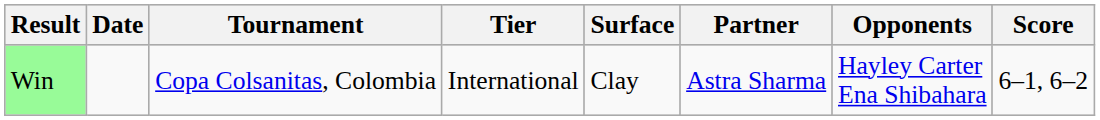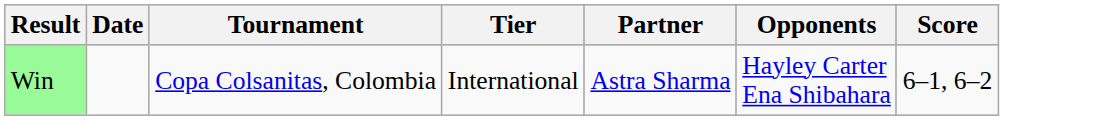- column: Surface | Clay
